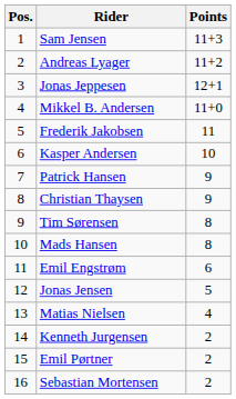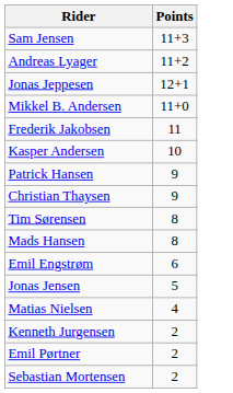- column: Pos. | 1 | 2 | 3 | 4 | 5 | 6 | 7 | 8 | 9 | 10 | 11 | 12 | 13 | 14 | 15 | 16
